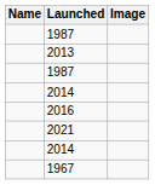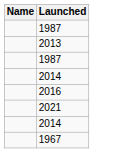- column: Image
